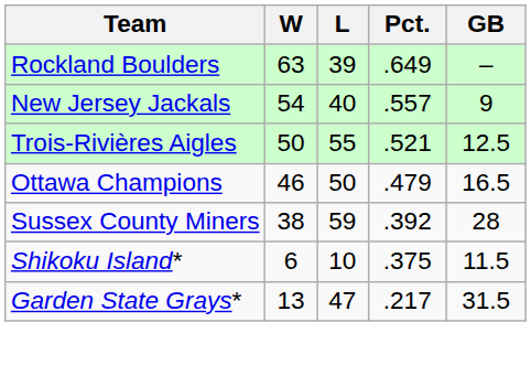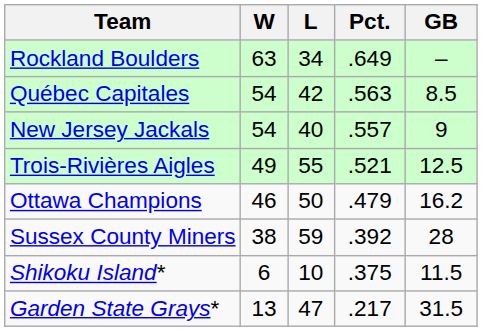Rockland Boulders | L: 39 -> 34
+ row: Québec Capitales | 54 | 42 | .563 | 8.5
Trois-Rivières Aigles | W: 50 -> 49
Ottawa Champions | GB: 16.5 -> 16.2
